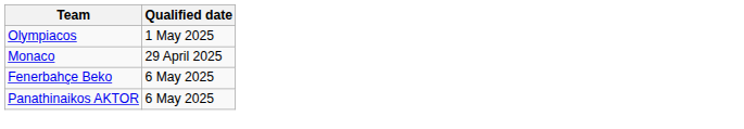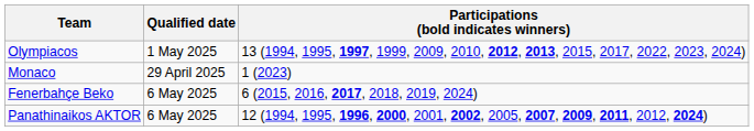+ column: Participations (bold indicates winners) | 13 (1994, 1995, 1997, 1999, 2009, 2010, 2012, 2013, 2015, 2017, 2022, 2023, 2024) | 1 (2023) | 6 (2015, 2016, 2017, 2018, 2019, 2024) | 12 (1994, 1995, 1996, 2000, 2001, 2002, 2005, 2007, 2009, 2011, 2012, 2024)
